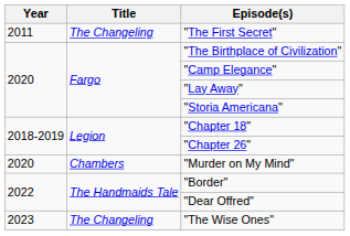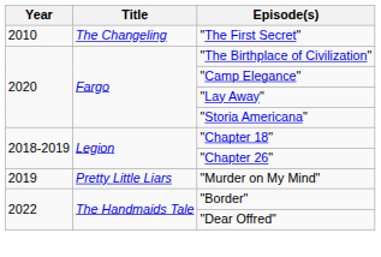"The First Secret" | Year: 2011 -> 2010
"Murder on My Mind" | Year: 2020 -> 2019
"Murder on My Mind" | Title: Chambers -> Pretty Little Liars
- row: 2023 | The Changeling | "The Wise Ones"
